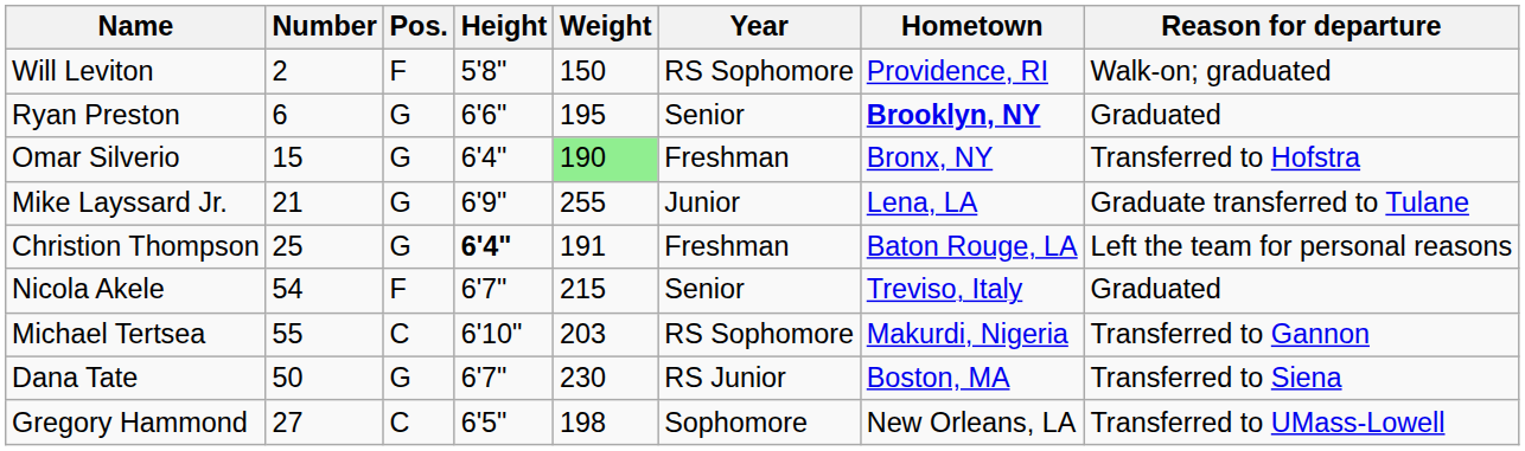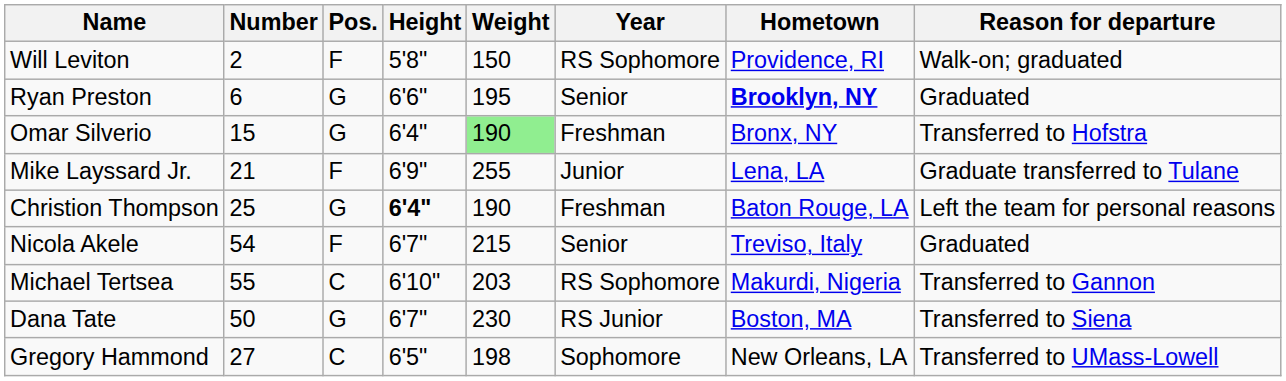Mike Layssard Jr. | Pos.: G -> F
Christion Thompson | Weight: 191 -> 190
